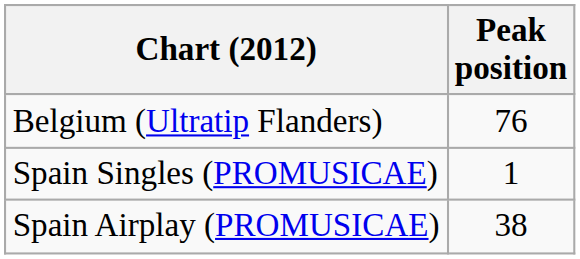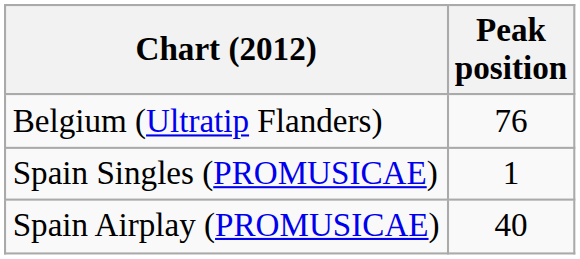Spain Airplay (PROMUSICAE) | Peak position: 38 -> 40
